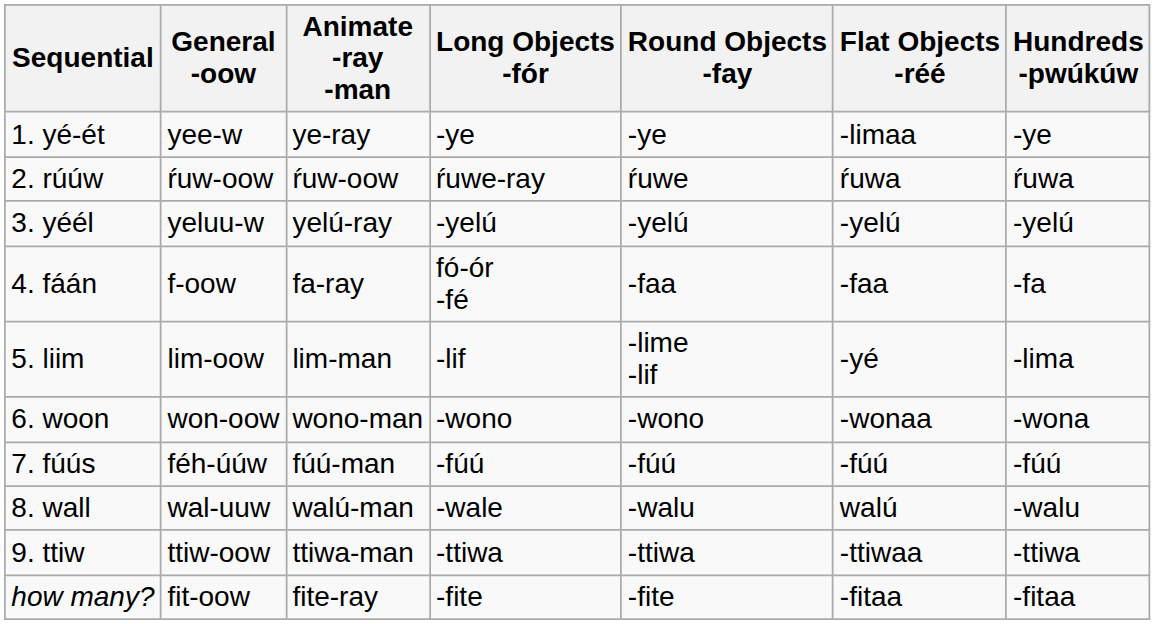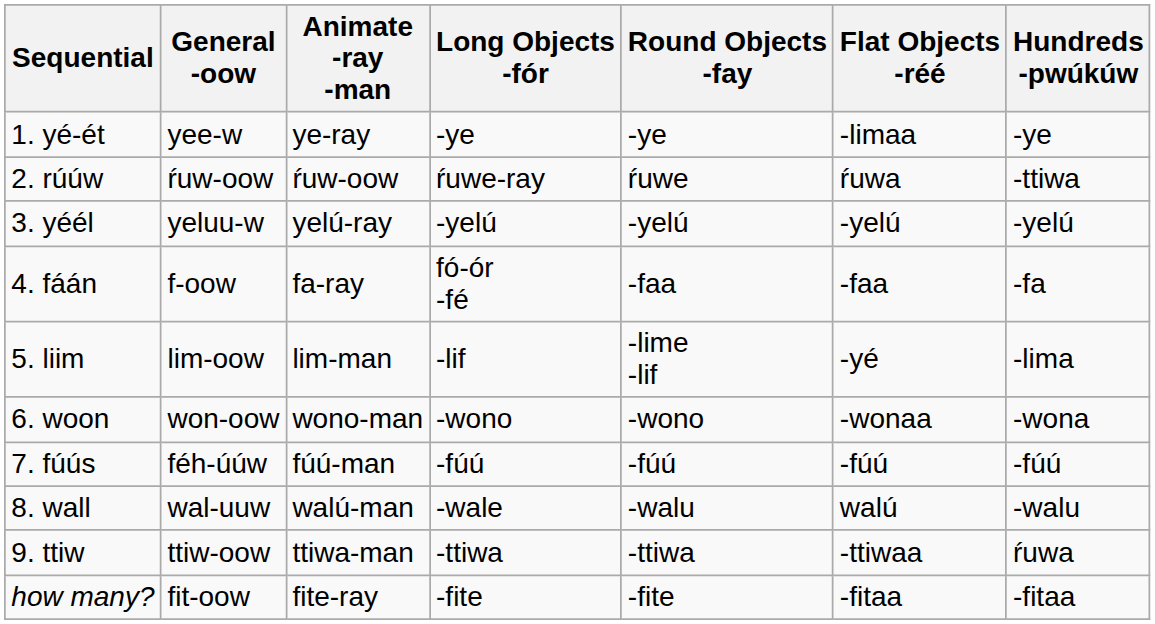2. rúúw | Hundreds -pwúkúw: ŕuwa -> -ttiwa
9. ttiw | Hundreds -pwúkúw: -ttiwa -> ŕuwa
